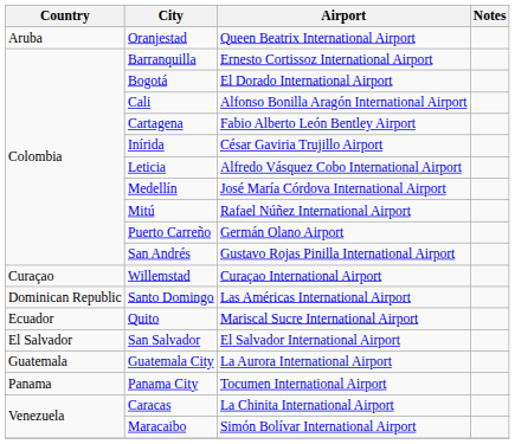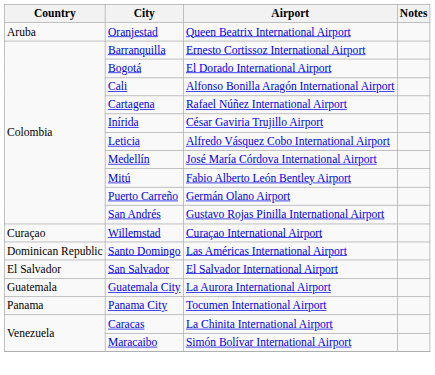Cartagena | Airport: Fabio Alberto León Bentley Airport -> Rafael Núñez International Airport
Mitú | Airport: Rafael Núñez International Airport -> Fabio Alberto León Bentley Airport
- row: Ecuador | Quito | Mariscal Sucre International Airport
